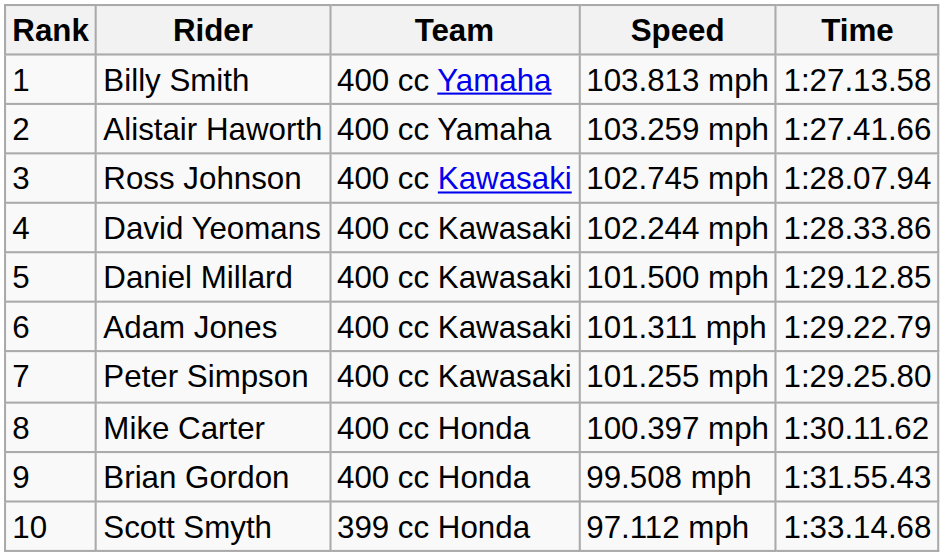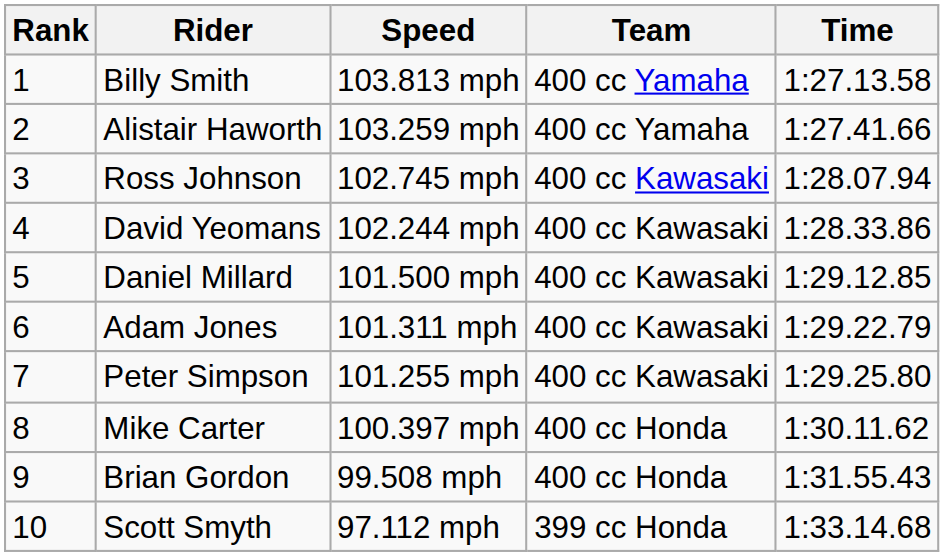columns swapped: Team <-> Speed
